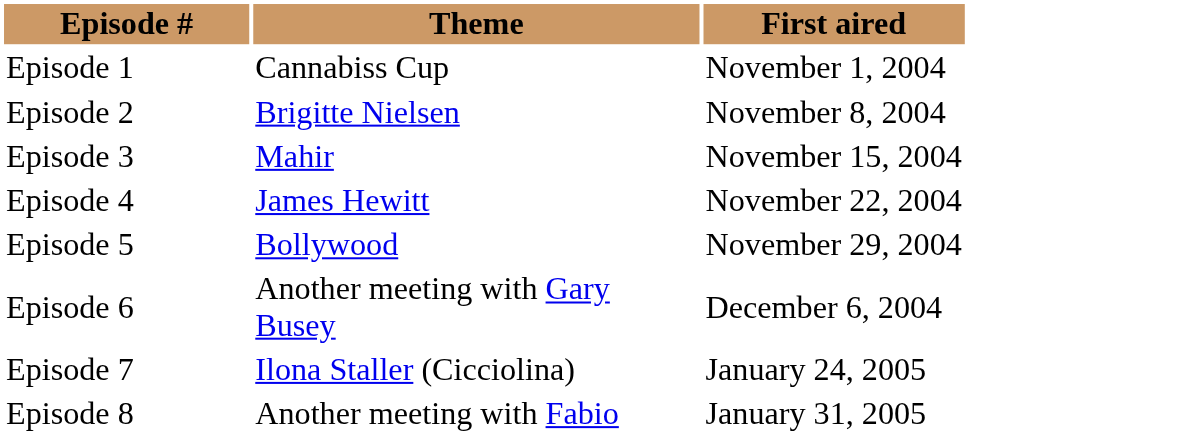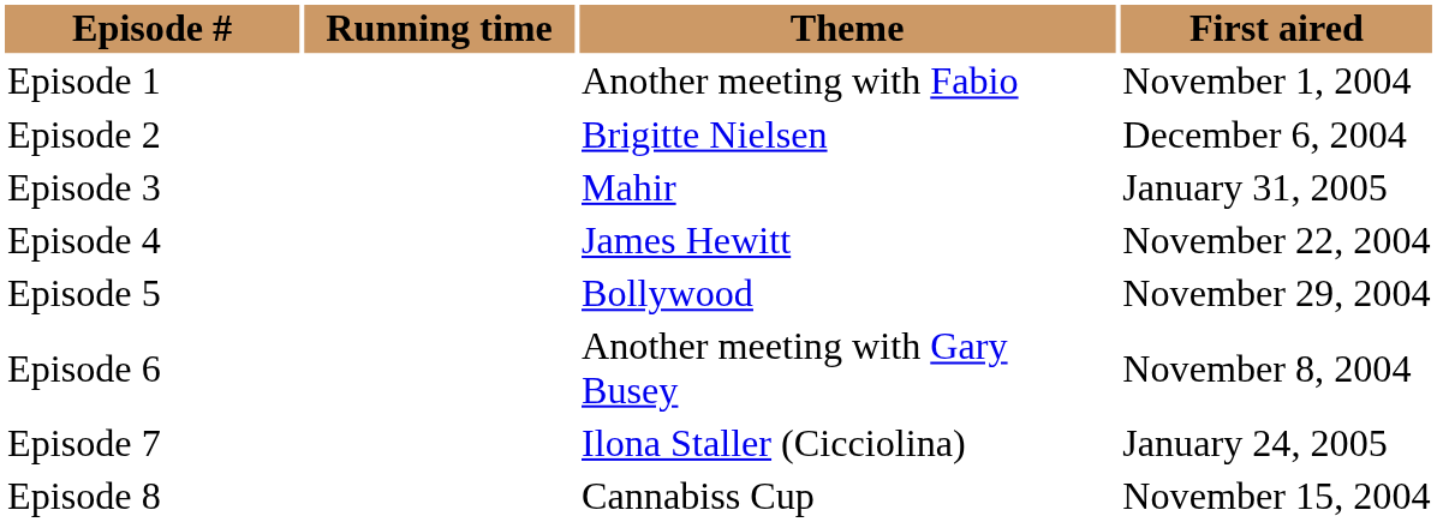+ column: Running time
Episode 1 | Theme: Cannabiss Cup -> Another meeting with Fabio
Episode 2 | First aired: November 8, 2004 -> December 6, 2004
Episode 3 | First aired: November 15, 2004 -> January 31, 2005
Episode 6 | First aired: December 6, 2004 -> November 8, 2004
Episode 8 | Theme: Another meeting with Fabio -> Cannabiss Cup
Episode 8 | First aired: January 31, 2005 -> November 15, 2004
